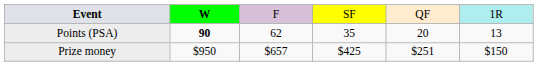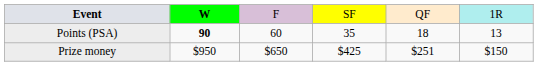Points (PSA) | column 3: 62 -> 60
Points (PSA) | column 5: 20 -> 18
Prize money | column 3: $657 -> $650
